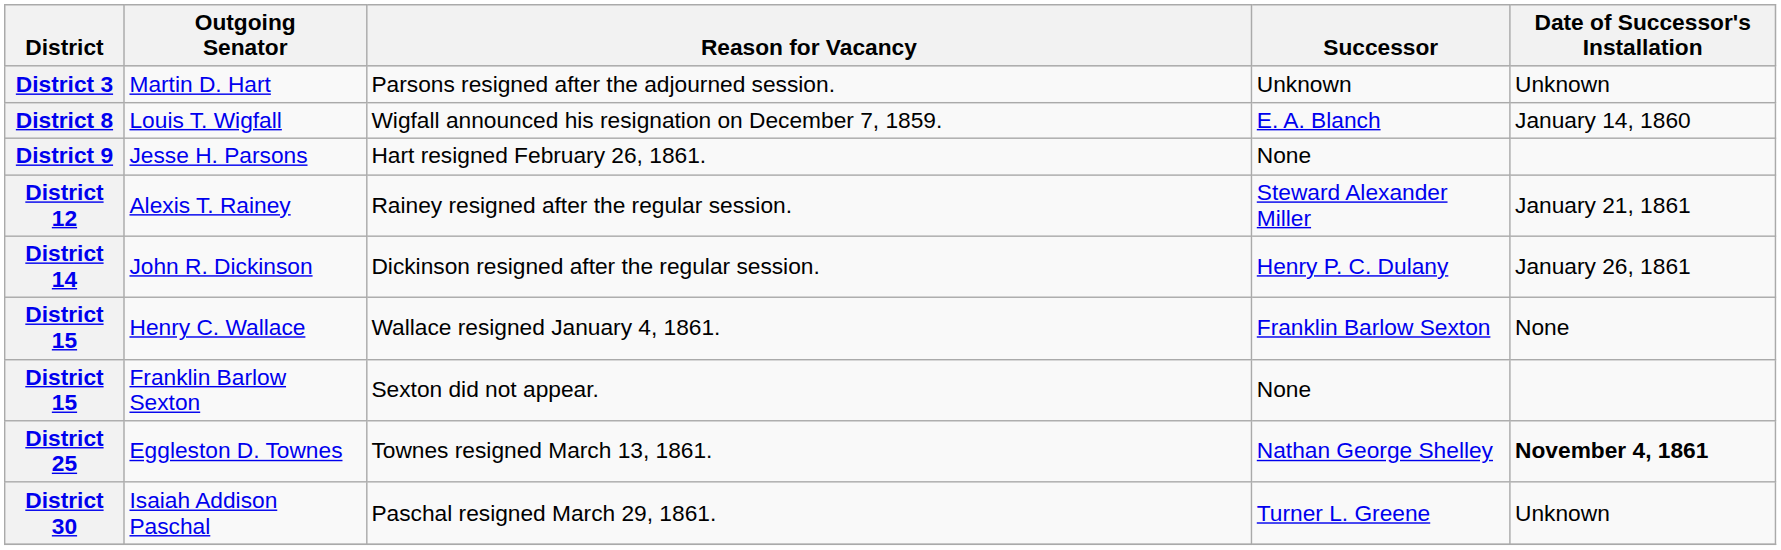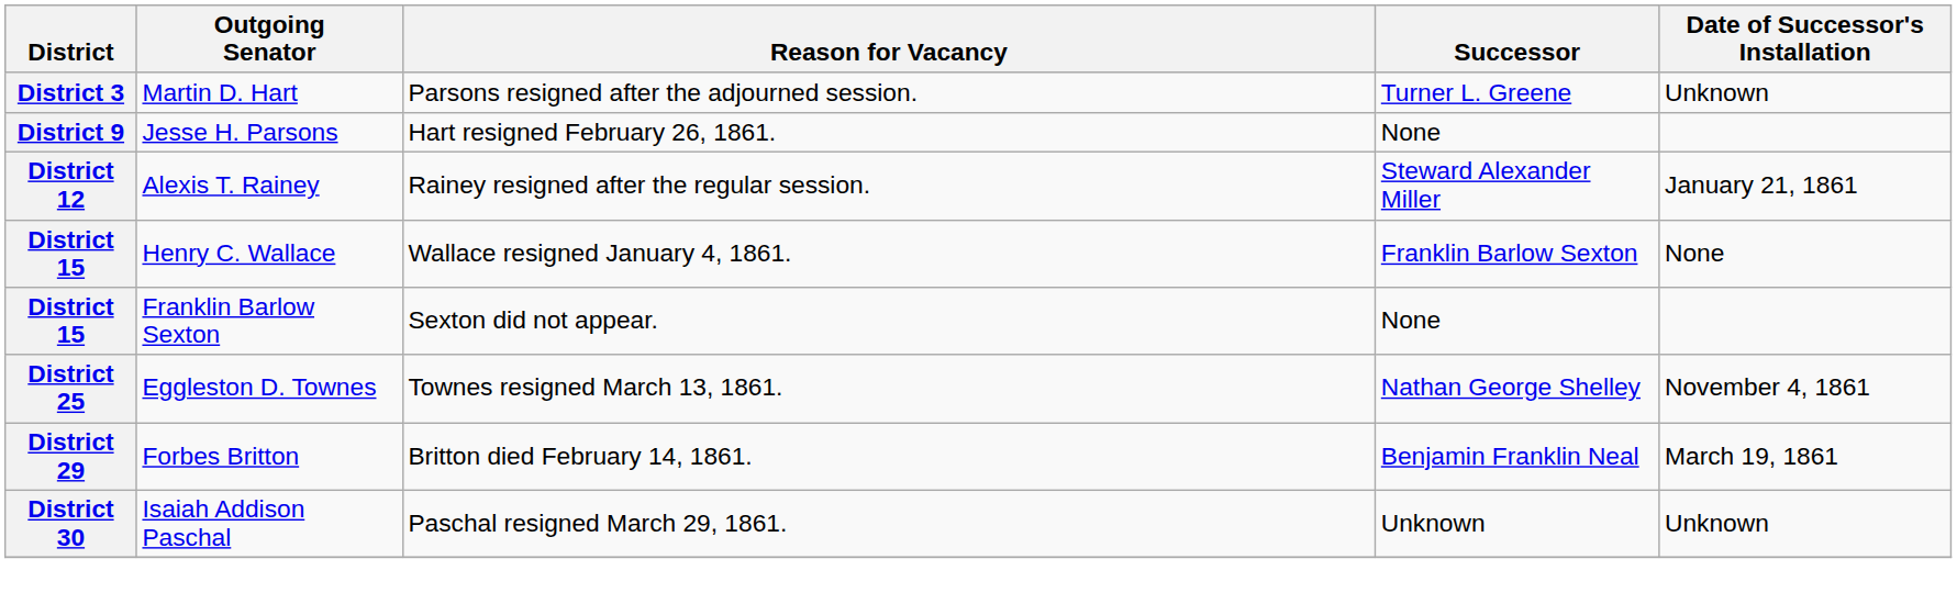District 3 | Successor: Unknown -> Turner L. Greene
- row: District 8 | Louis T. Wigfall | Wigfall announced his resignation on December 7, 1859. | E. A. Blanch | January 14, 1860
- row: District 14 | John R. Dickinson | Dickinson resigned after the regular session. | Henry P. C. Dulany | January 26, 1861
District 25 | Date of Successor's Installation: bold -> normal
+ row: District 29 | Forbes Britton | Britton died February 14, 1861. | Benjamin Franklin Neal | March 19, 1861
District 30 | Successor: Turner L. Greene -> Unknown
